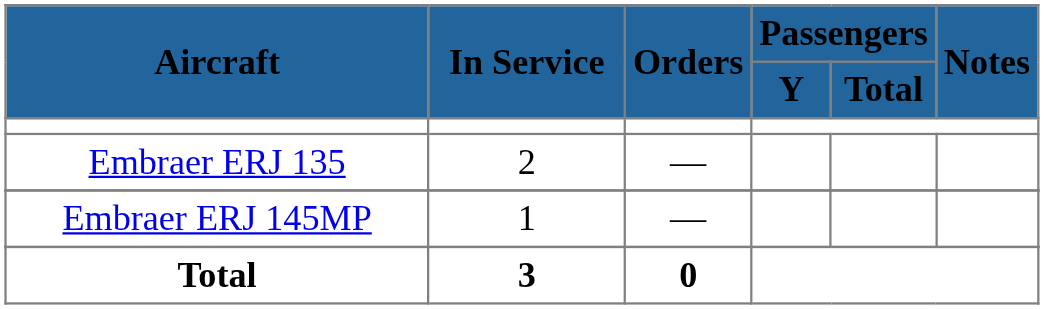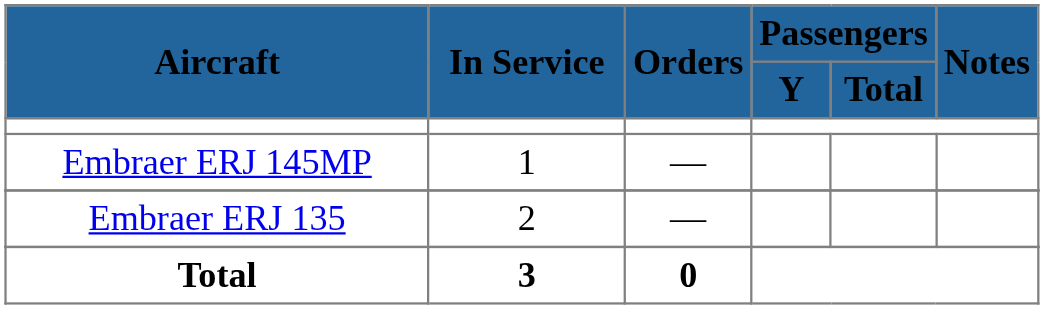rows swapped: Embraer ERJ 135 <-> Embraer ERJ 145MP
